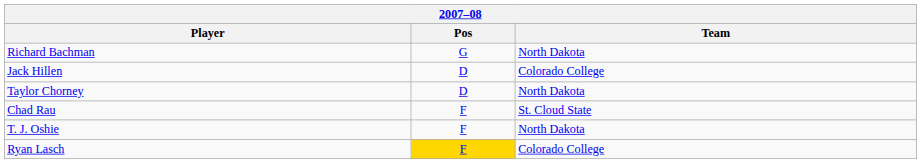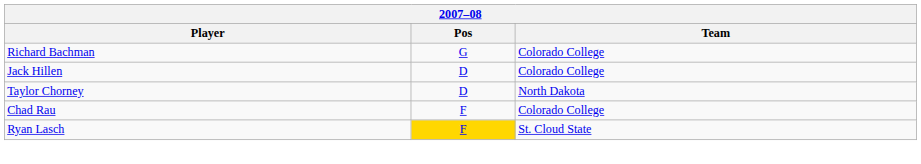Richard Bachman | Team: North Dakota -> Colorado College
Chad Rau | Team: St. Cloud State -> Colorado College
- row: T. J. Oshie | F | North Dakota
Ryan Lasch | Team: Colorado College -> St. Cloud State
